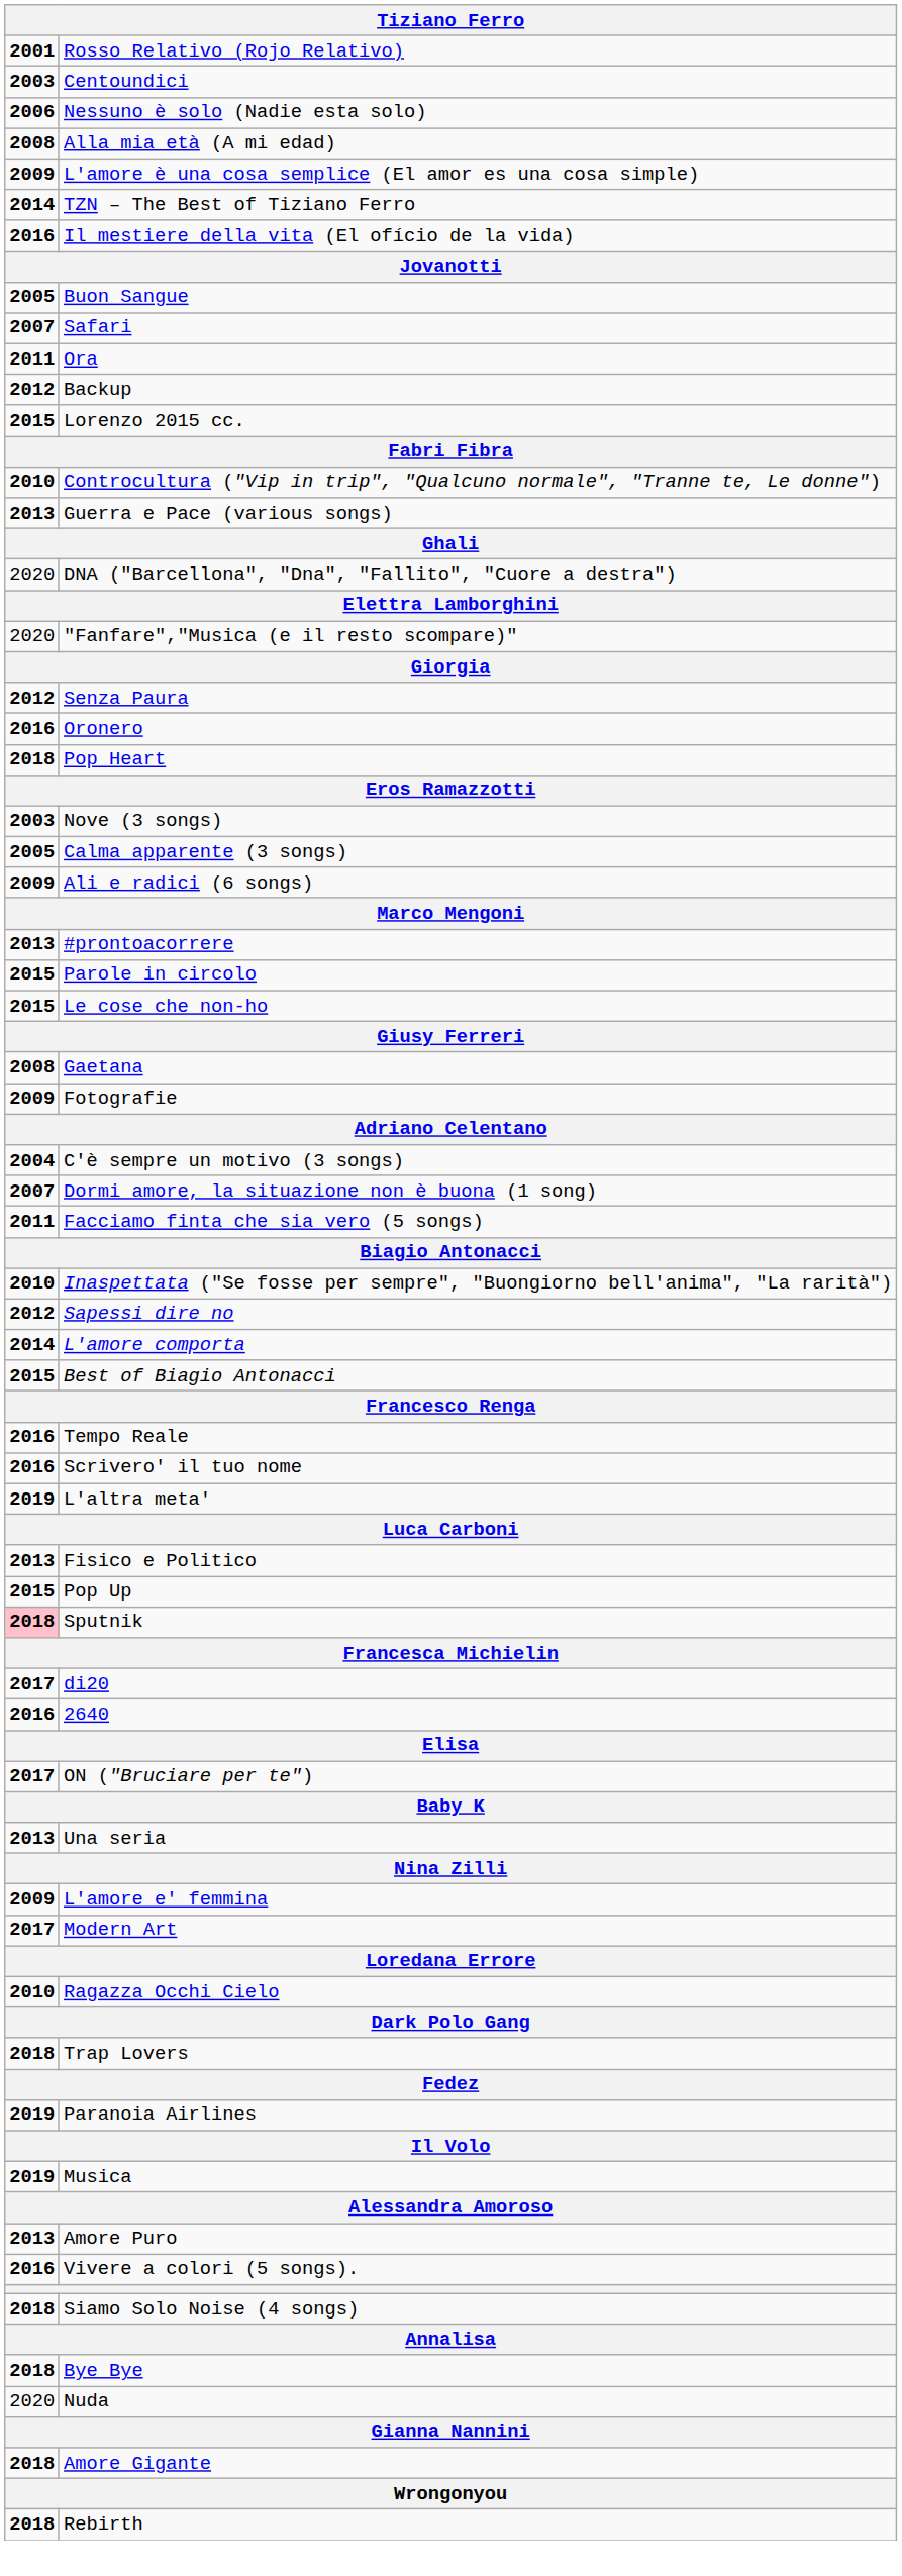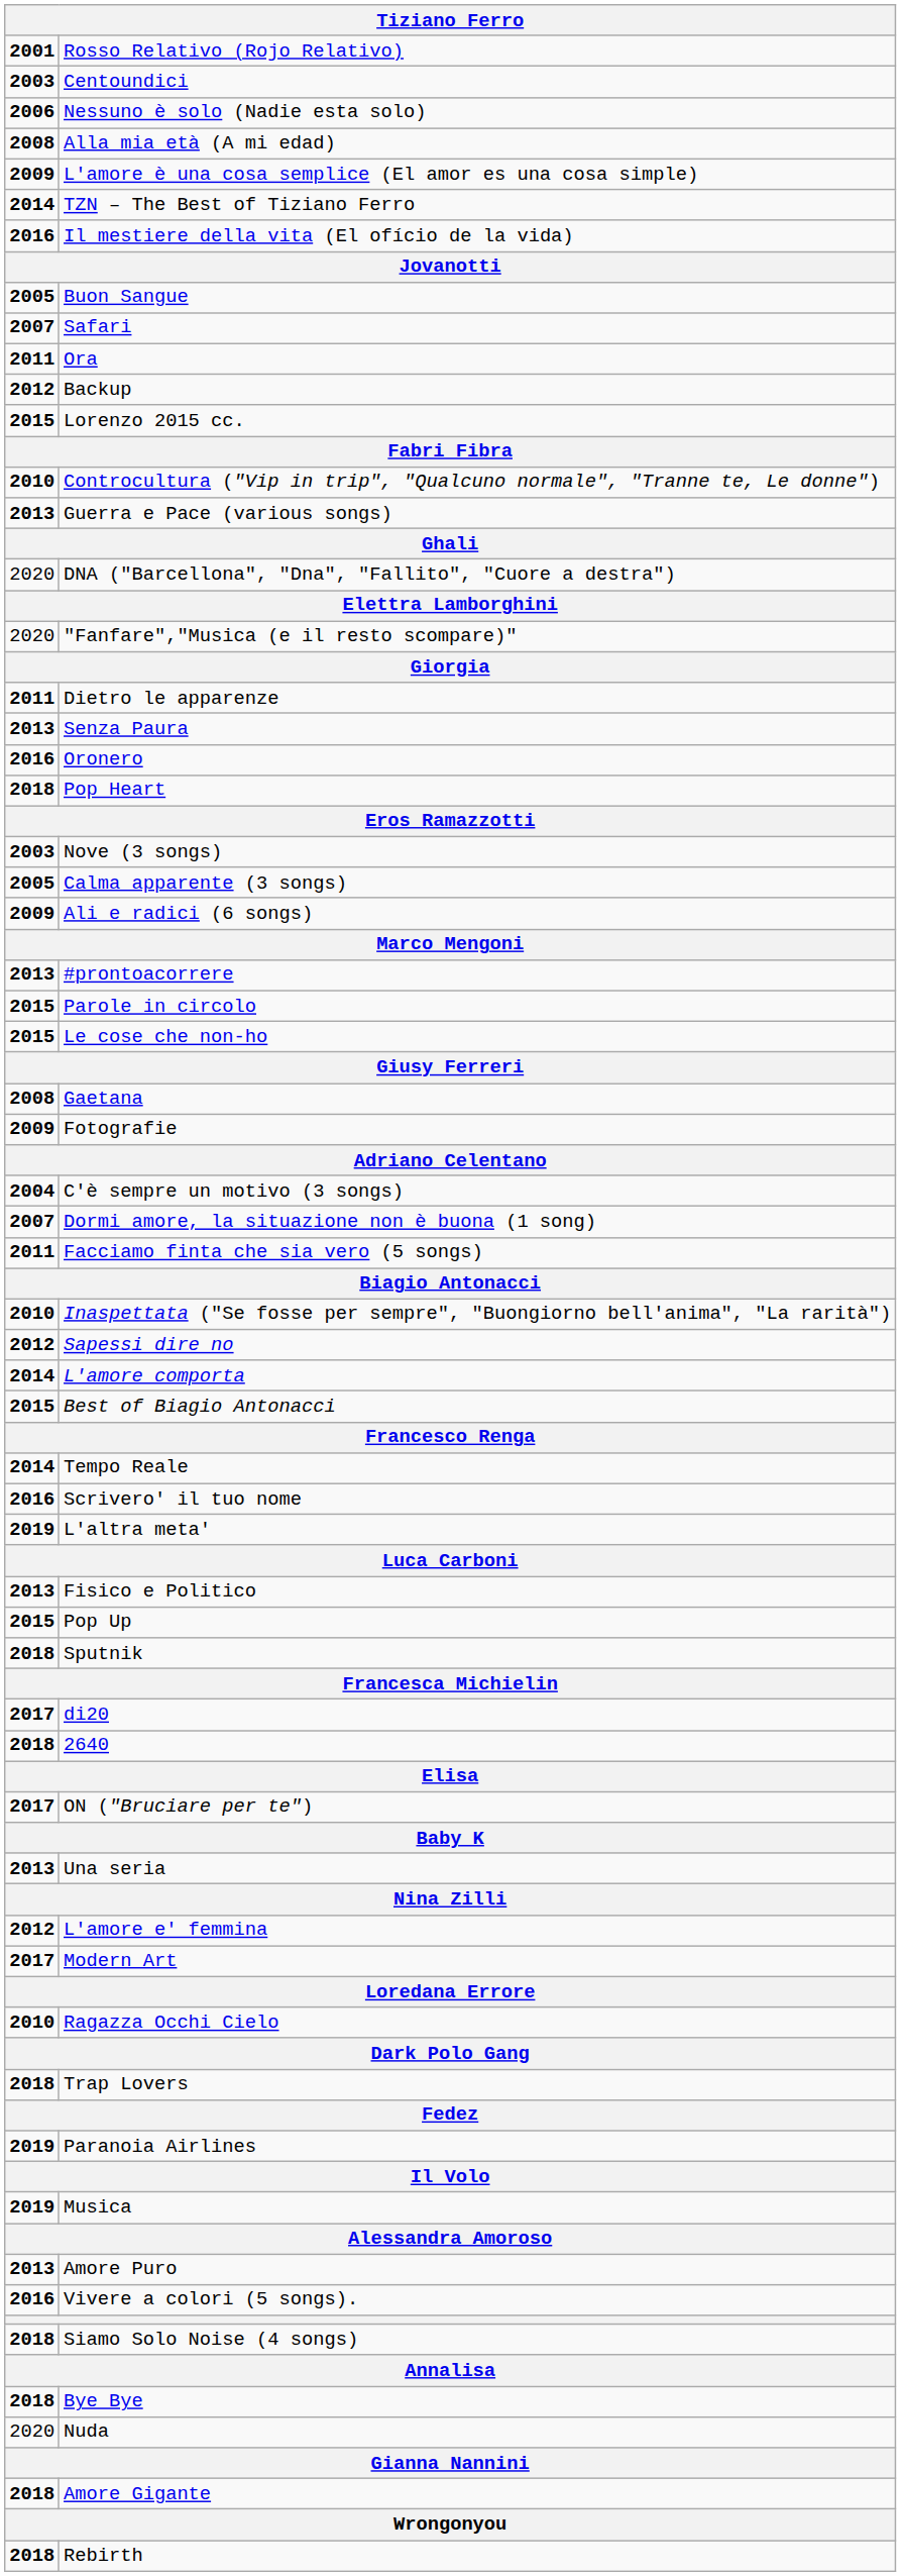+ row: 2011 | Dietro le apparenze
Senza Paura | column 1: 2012 -> 2013
Tempo Reale | column 1: 2016 -> 2014
Sputnik | column 1: pink background -> no background
2640 | column 1: 2016 -> 2018
L'amore e' femmina | column 1: 2009 -> 2012
